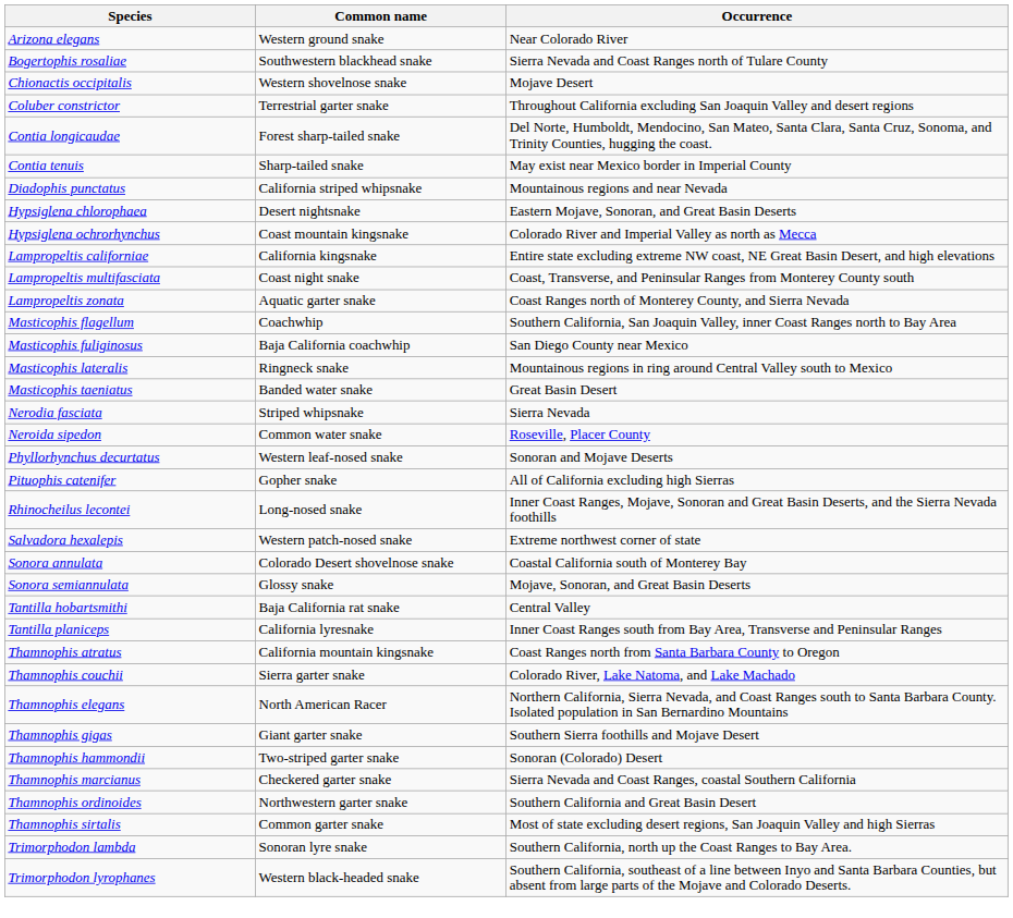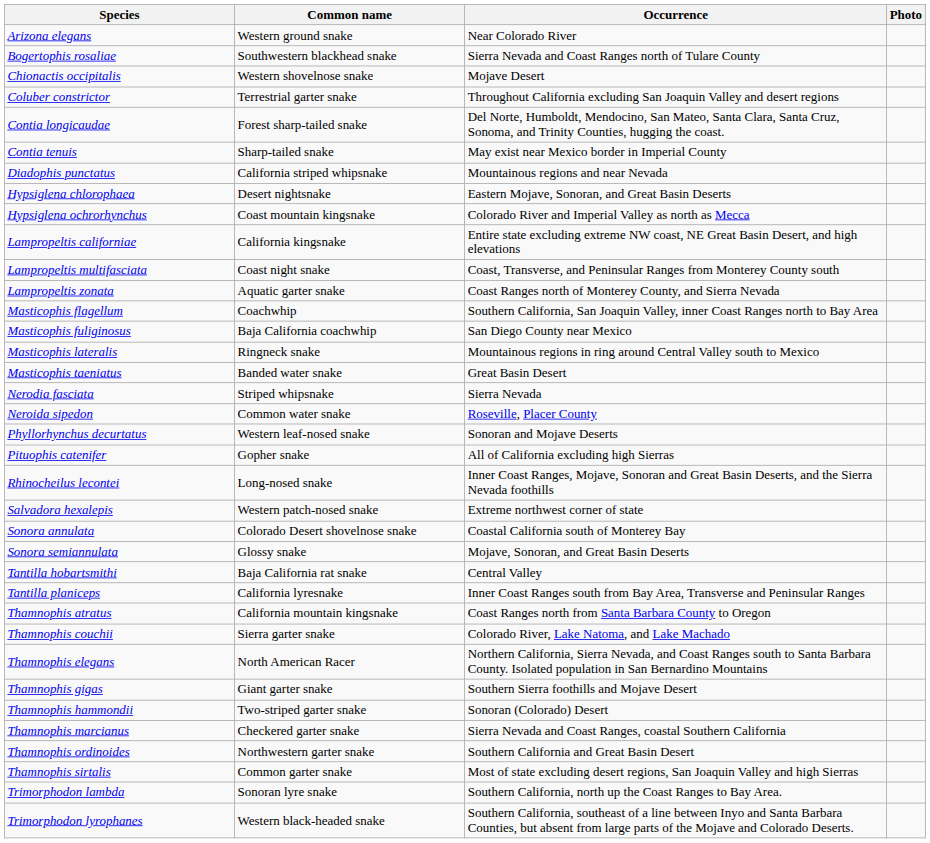+ column: Photo
